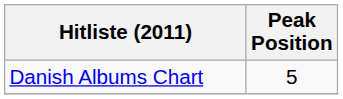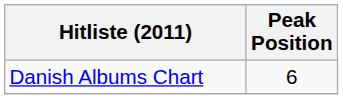Danish Albums Chart | Peak Position: 5 -> 6
